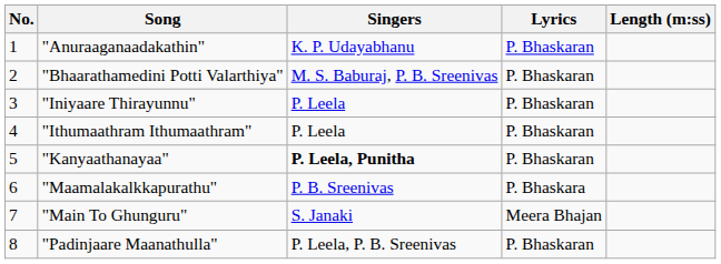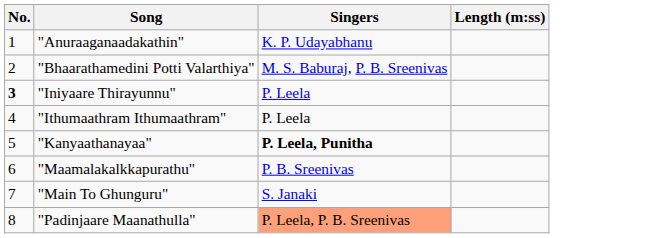- column: Lyrics | P. Bhaskaran | P. Bhaskaran | P. Bhaskaran | P. Bhaskaran | P. Bhaskaran | P. Bhaskara | Meera Bhajan | P. Bhaskaran
"Iniyaare Thirayunnu" | No.: normal -> bold
"Padinjaare Maanathulla" | Singers: no background -> lightsalmon background
